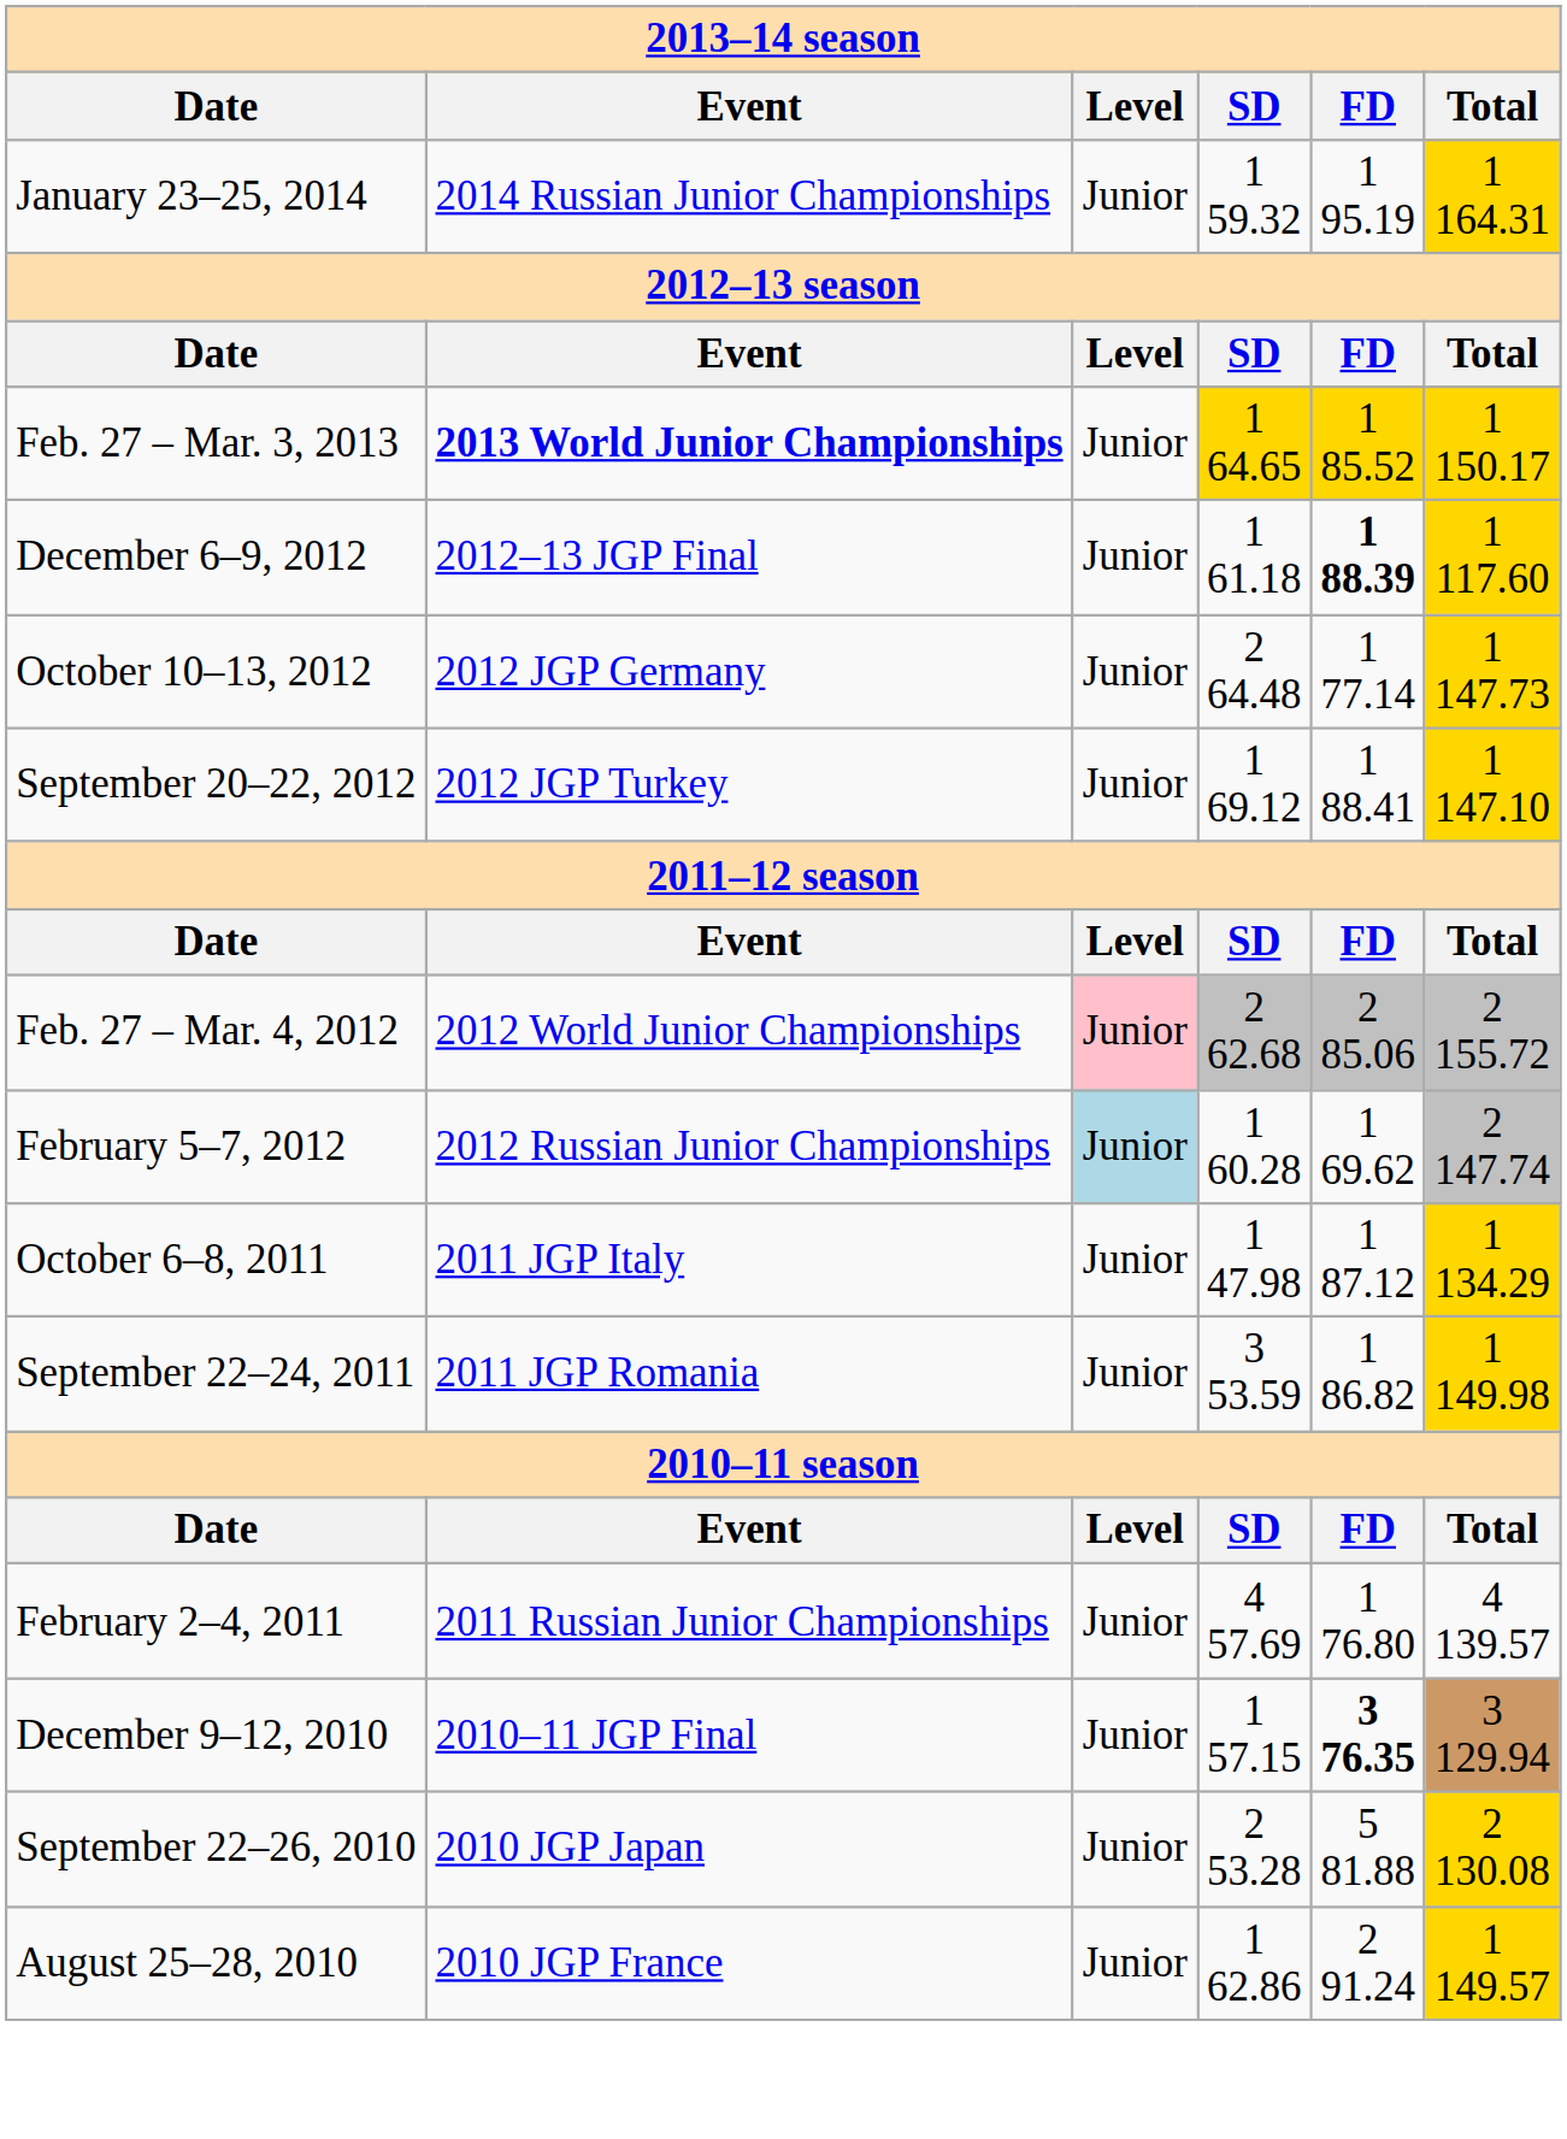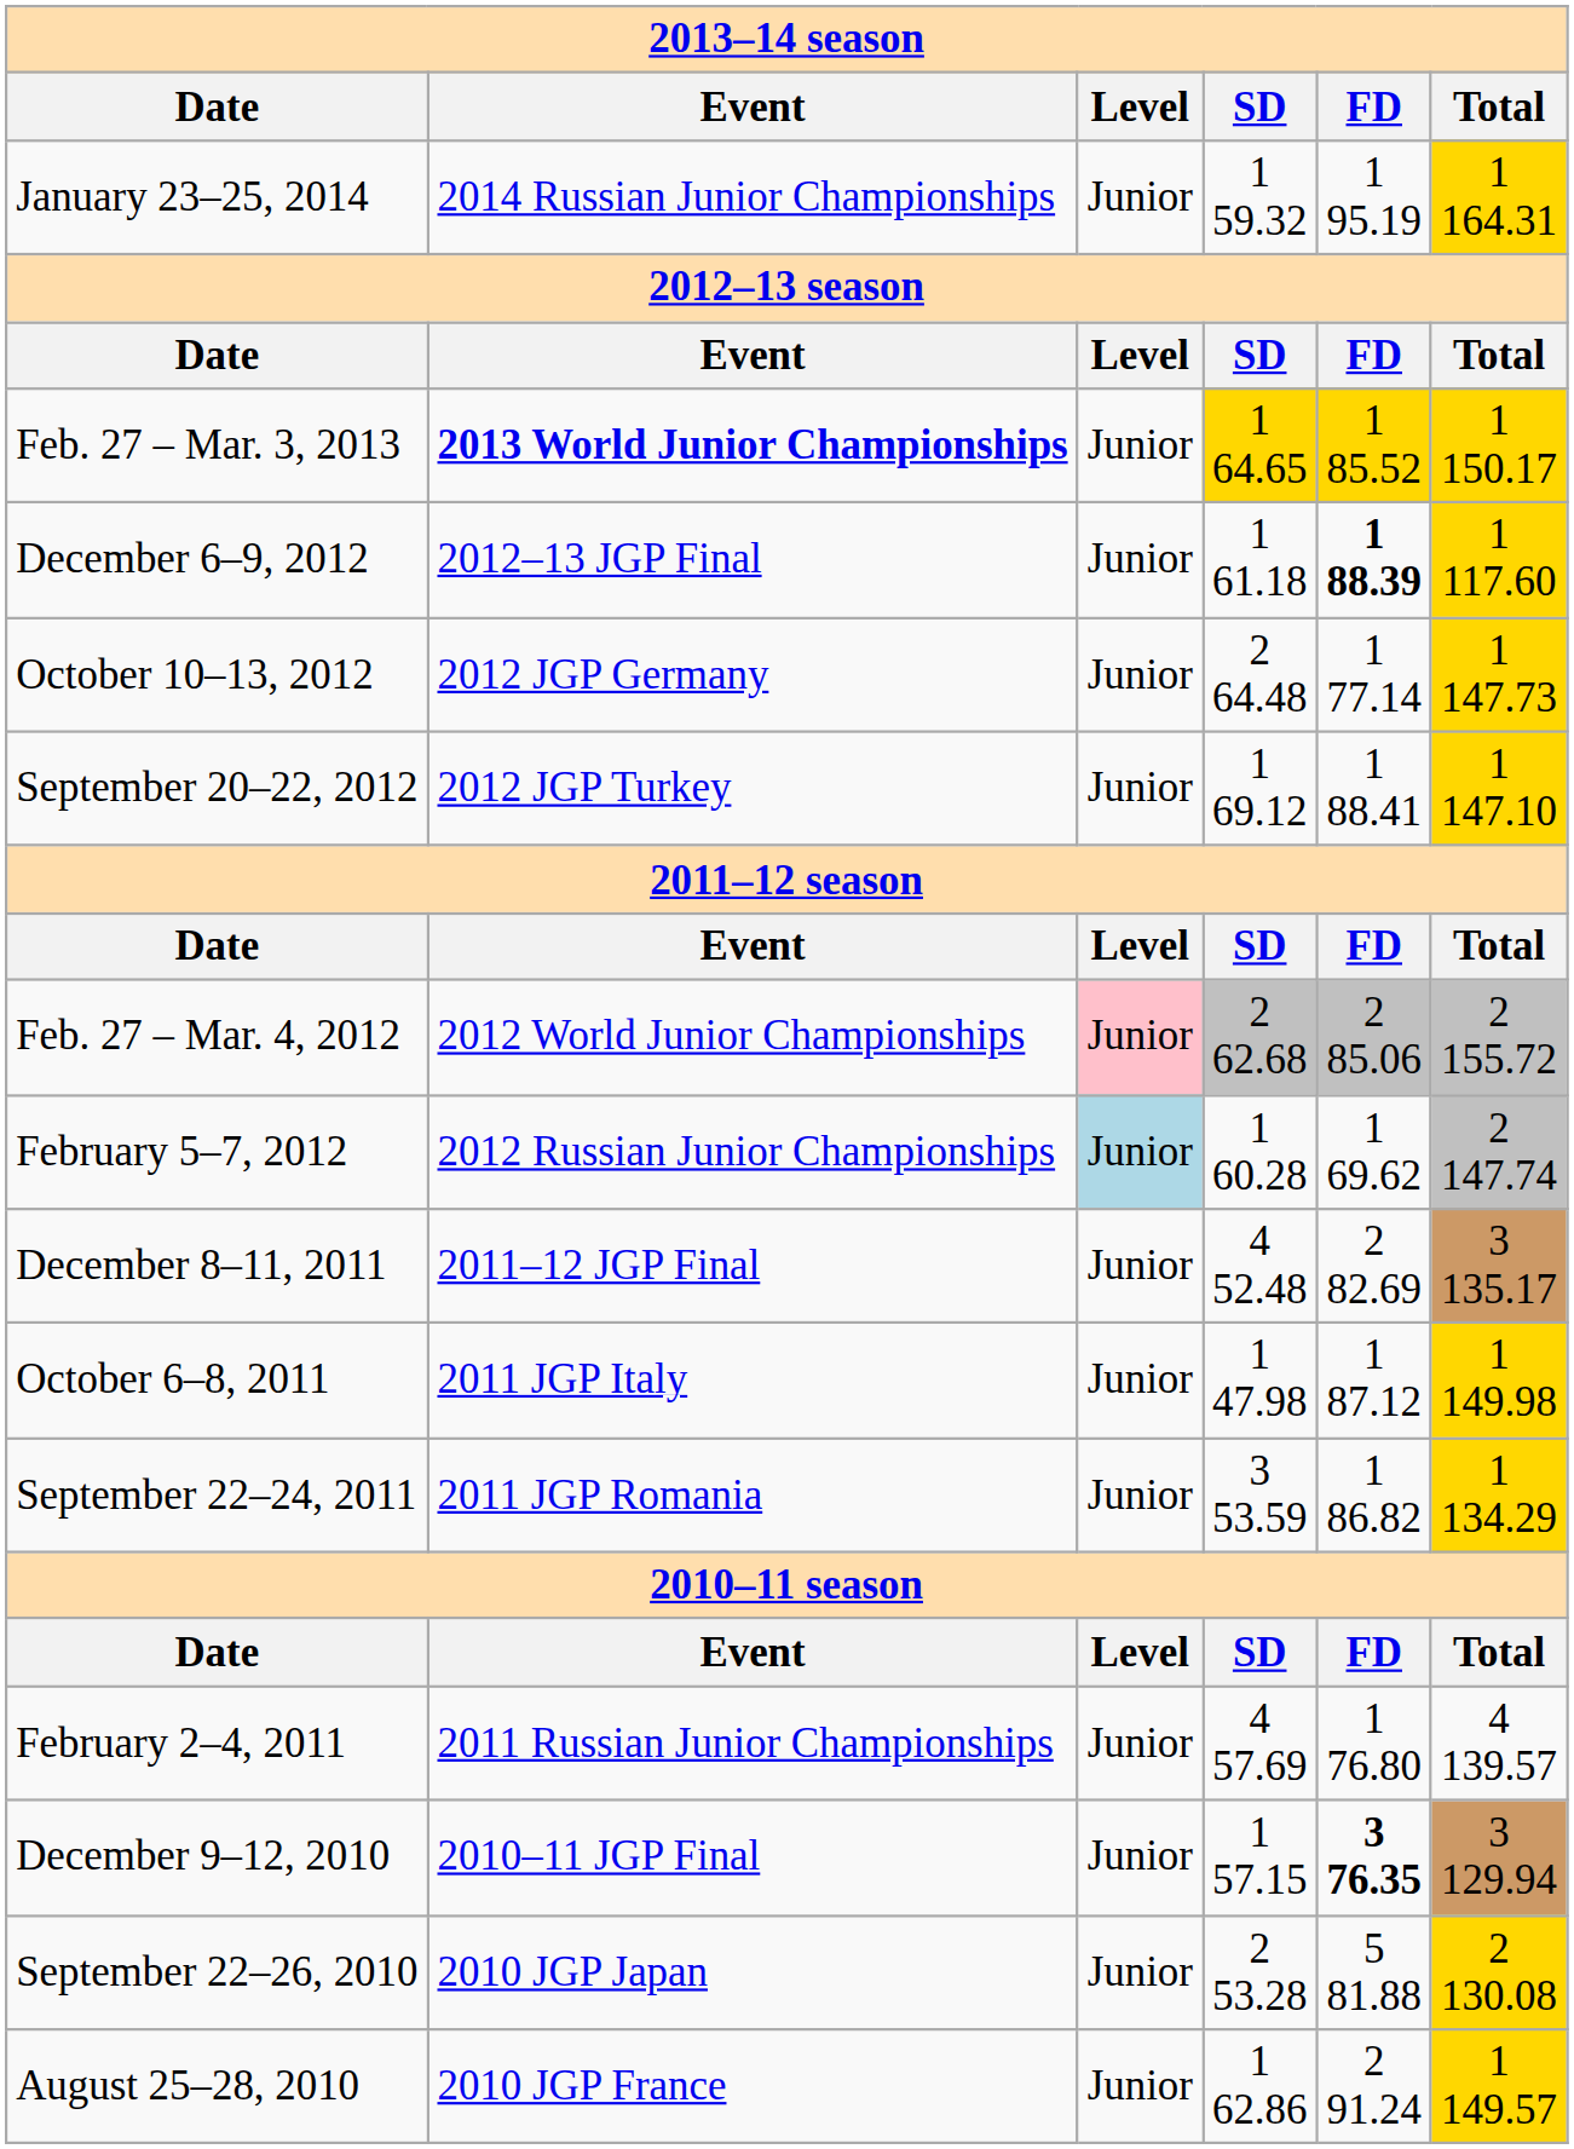+ row: December 8–11, 2011 | 2011–12 JGP Final | Junior | 4 52.48 | 2 82.69 | 3 135.17
October 6–8, 2011 | column 6: 1 134.29 -> 1 149.98
September 22–24, 2011 | column 6: 1 149.98 -> 1 134.29
